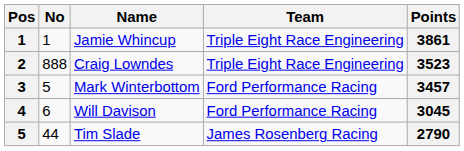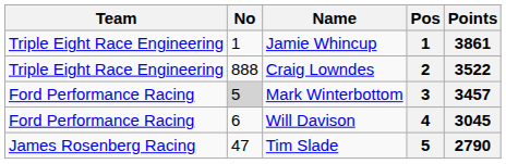columns swapped: Pos <-> Team
Craig Lowndes | Points: 3523 -> 3522
Mark Winterbottom | No: no background -> lightgrey background
Tim Slade | No: 44 -> 47
